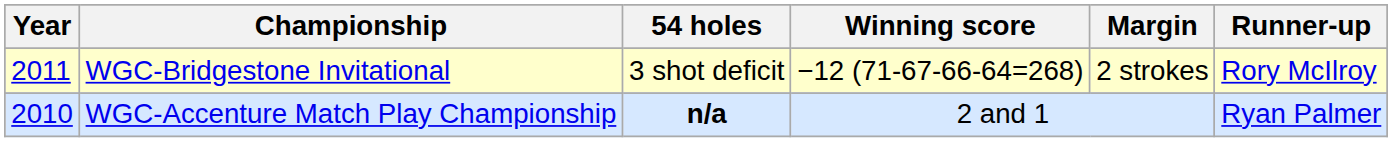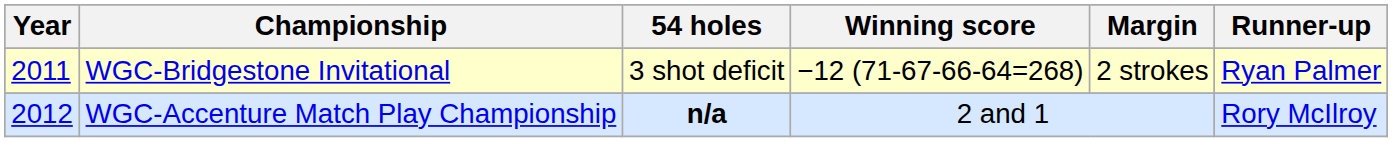WGC-Bridgestone Invitational | Runner-up: Rory McIlroy -> Ryan Palmer
WGC-Accenture Match Play Championship | Year: 2010 -> 2012
WGC-Accenture Match Play Championship | Runner-up: Ryan Palmer -> Rory McIlroy
